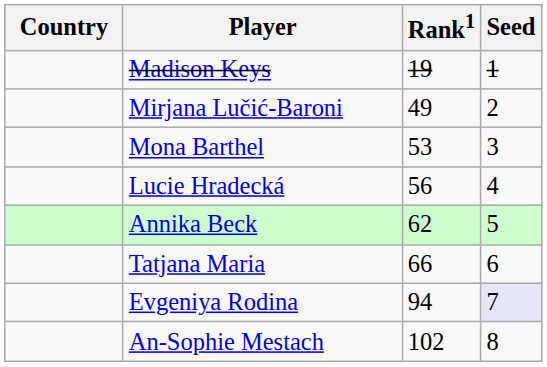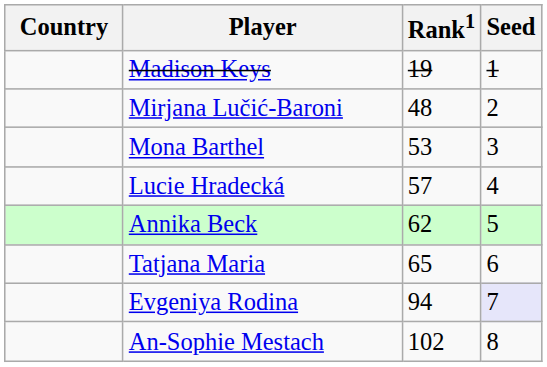Mirjana Lučić-Baroni | Rank1: 49 -> 48
Lucie Hradecká | Rank1: 56 -> 57
Tatjana Maria | Rank1: 66 -> 65
